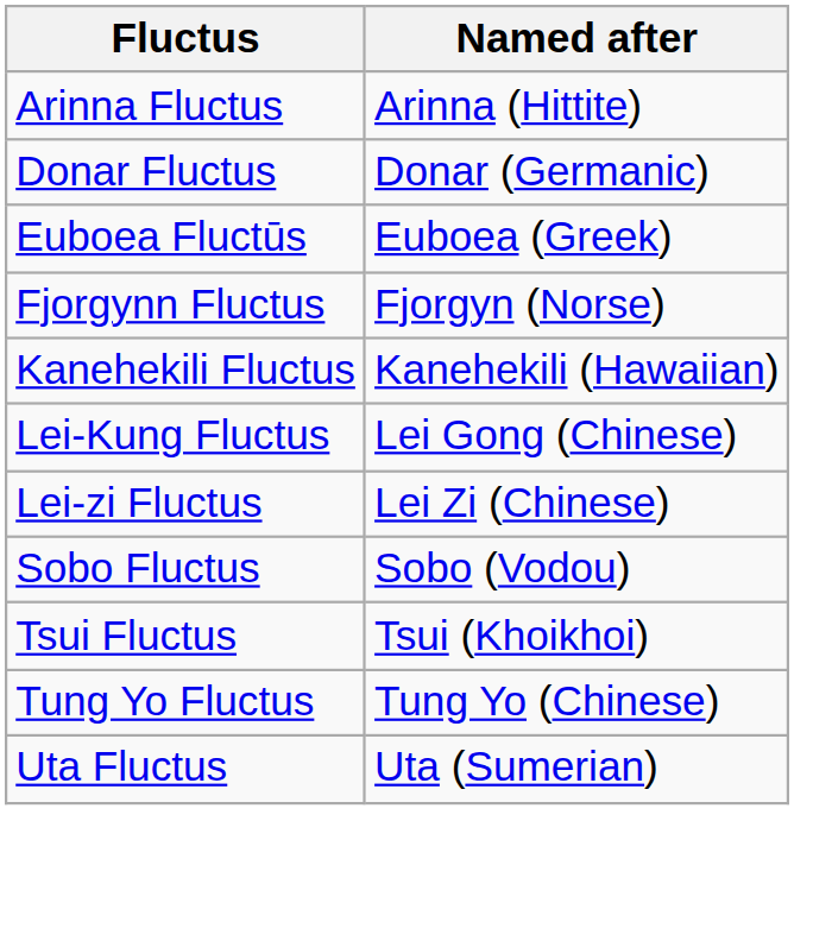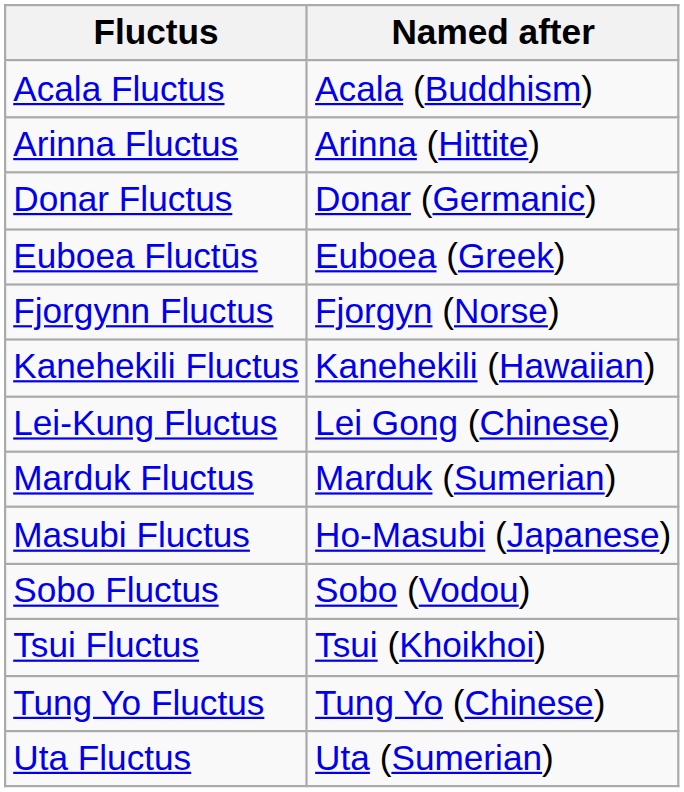+ row: Acala Fluctus | Acala (Buddhism)
- row: Lei-zi Fluctus | Lei Zi (Chinese)
+ row: Marduk Fluctus | Marduk (Sumerian)
+ row: Masubi Fluctus | Ho-Masubi (Japanese)
